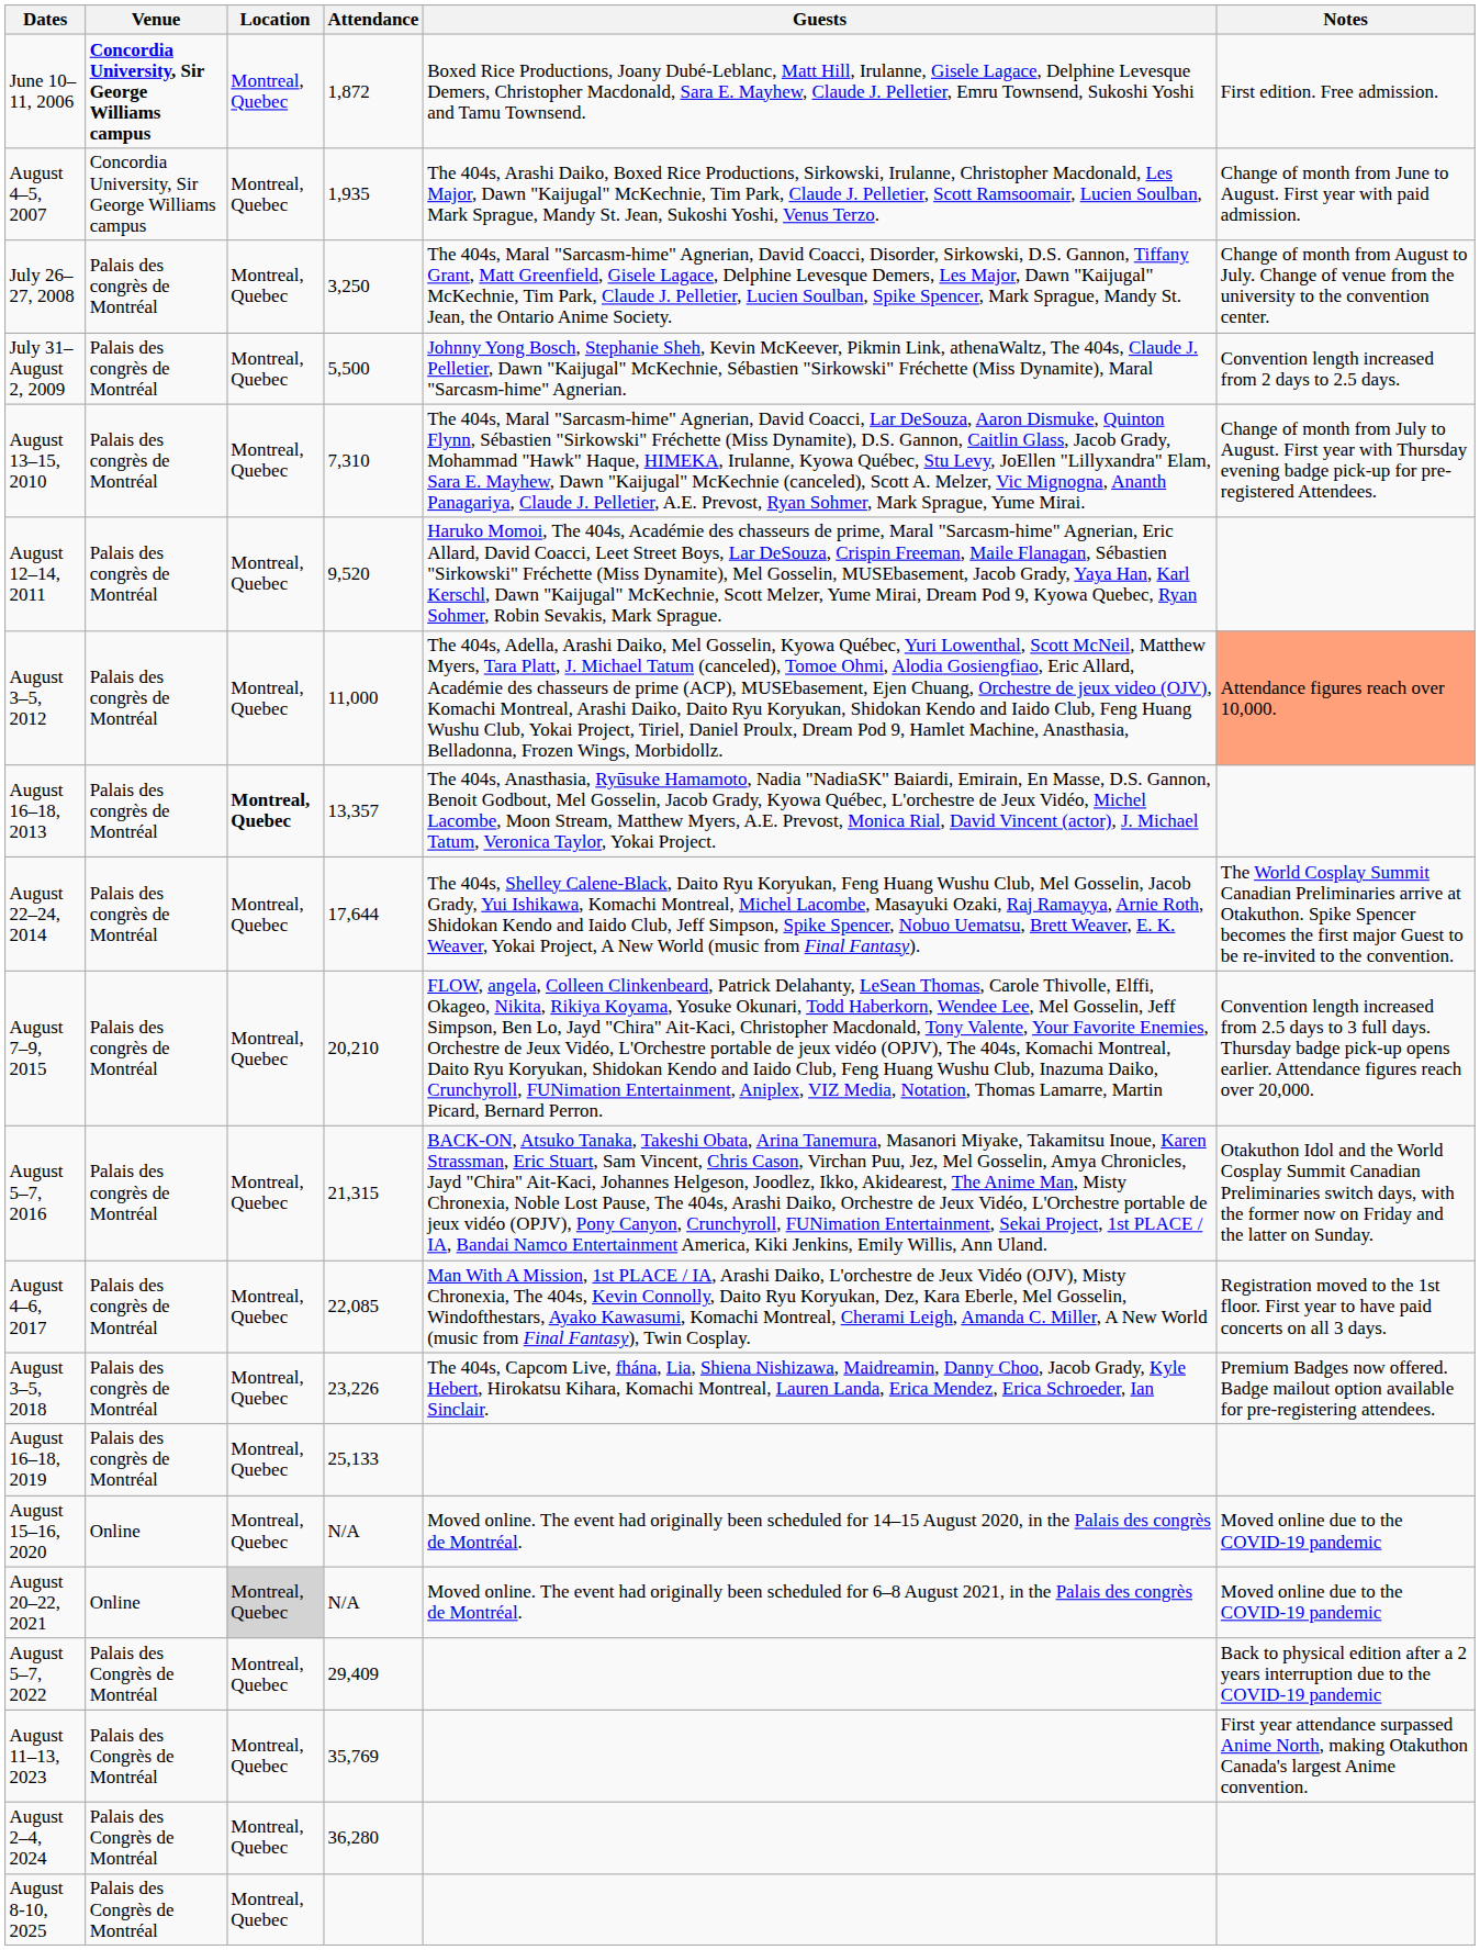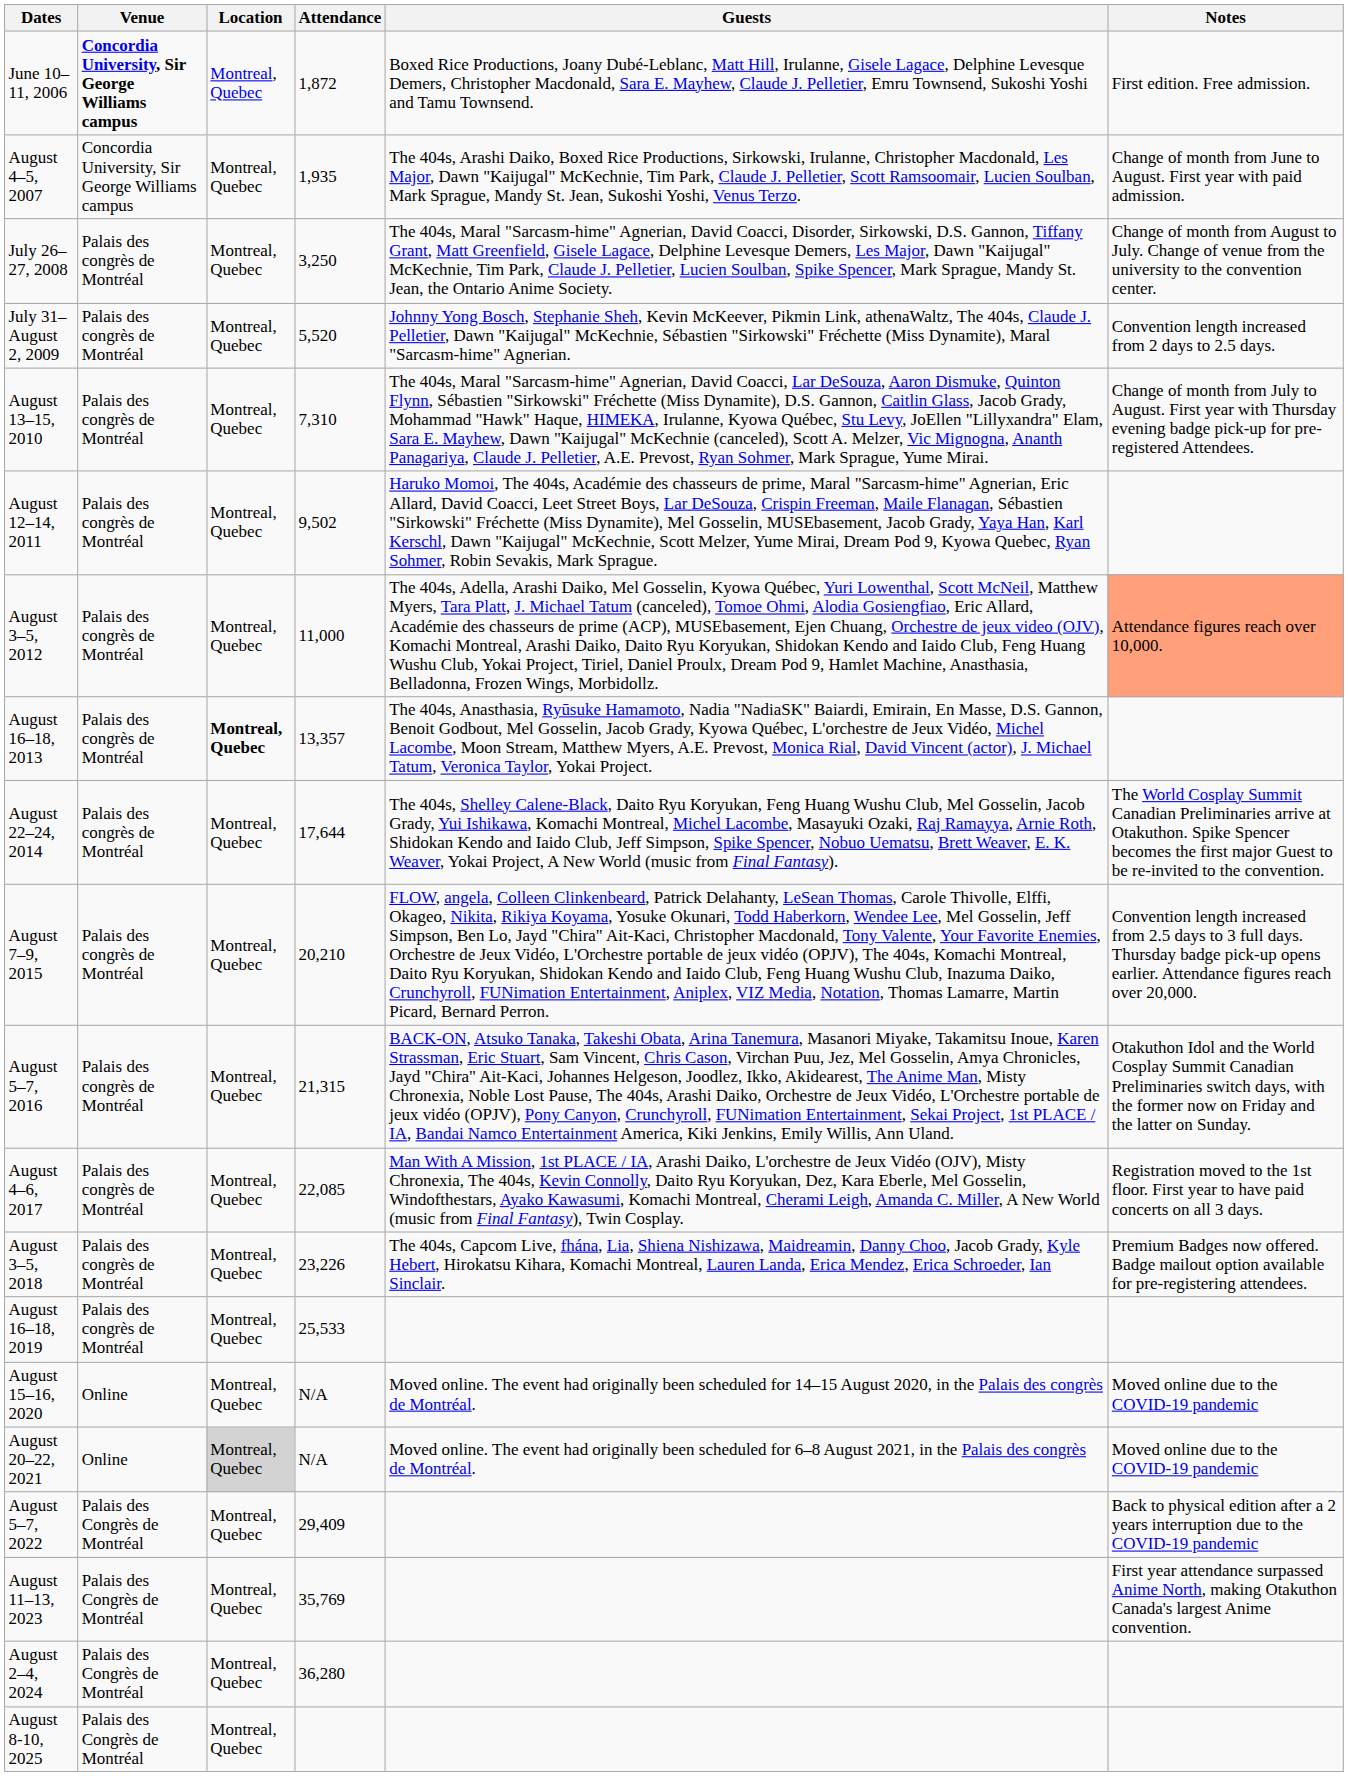July 31–August 2, 2009 | Attendance: 5,500 -> 5,520
August 12–14, 2011 | Attendance: 9,520 -> 9,502
August 16–18, 2019 | Attendance: 25,133 -> 25,533
